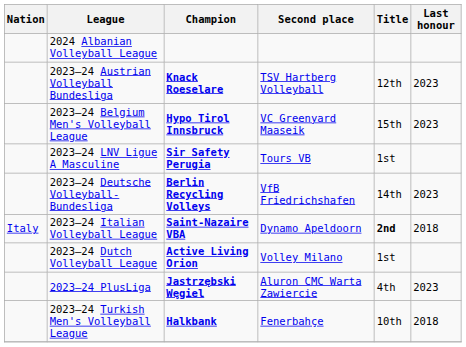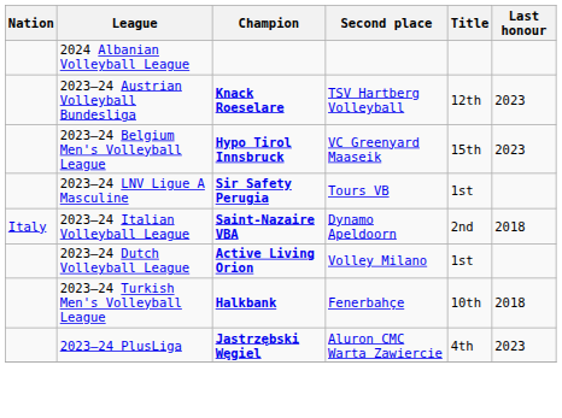- row: 2023–24 Deutsche Volleyball-Bundesliga | Berlin Recycling Volleys | VfB Friedrichshafen | 14th | 2023
2023–24 Italian Volleyball League | Title: bold -> normal
rows swapped: 2023–24 PlusLiga <-> 2023–24 Turkish Men's Volleyball League
